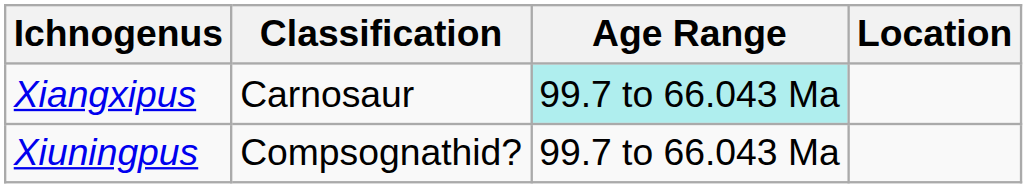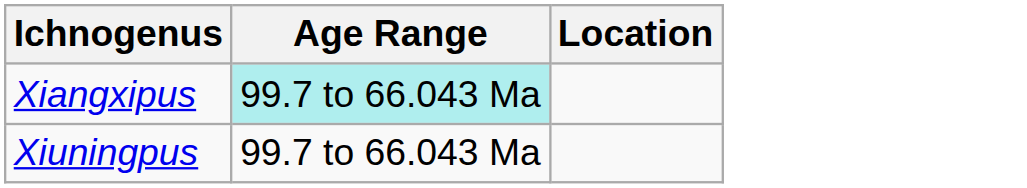- column: Classification | Carnosaur | Compsognathid?
